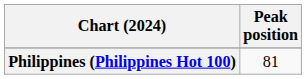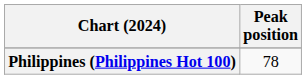Philippines (Philippines Hot 100) | Peak position: 81 -> 78
